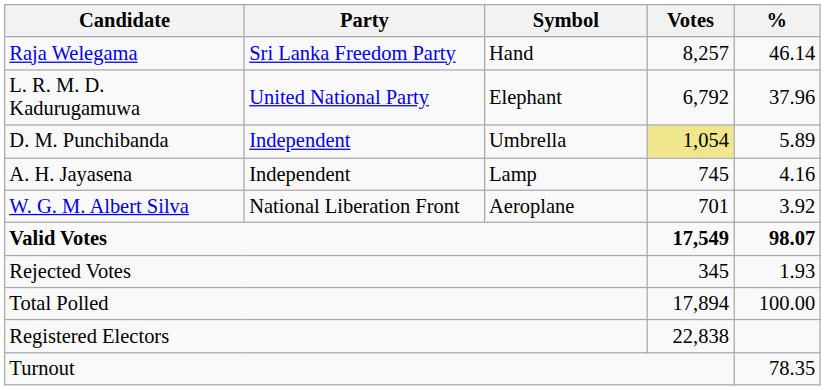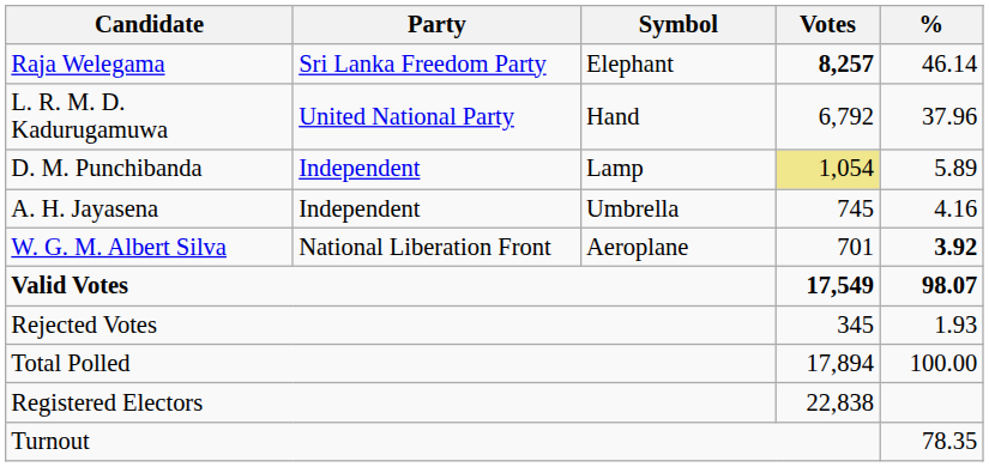Raja Welegama | Symbol: Hand -> Elephant
Raja Welegama | Votes: normal -> bold
L. R. M. D. Kadurugamuwa | Symbol: Elephant -> Hand
D. M. Punchibanda | Symbol: Umbrella -> Lamp
A. H. Jayasena | Symbol: Lamp -> Umbrella
W. G. M. Albert Silva | %: normal -> bold
